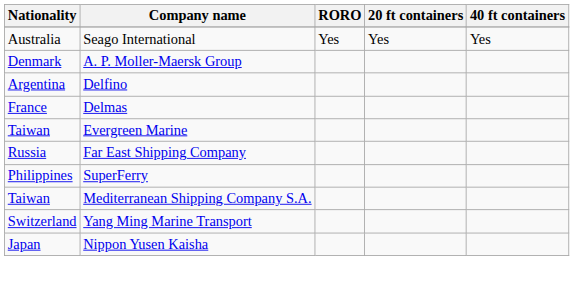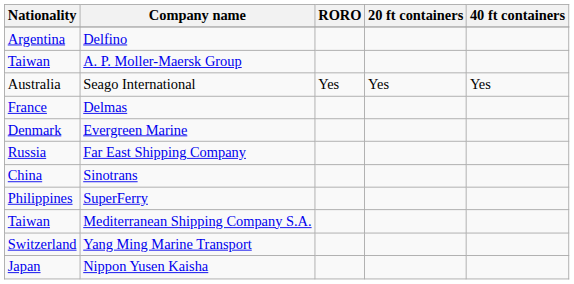rows swapped: Seago International <-> Delfino
A. P. Moller-Maersk Group | Nationality: Denmark -> Taiwan
Evergreen Marine | Nationality: Taiwan -> Denmark
+ row: China | Sinotrans
